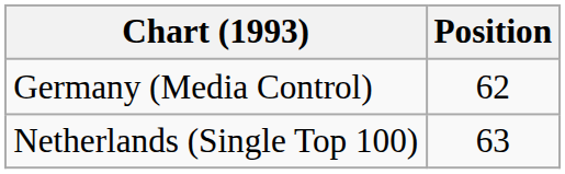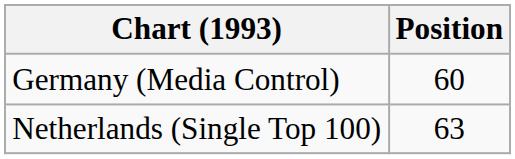Germany (Media Control) | Position: 62 -> 60
